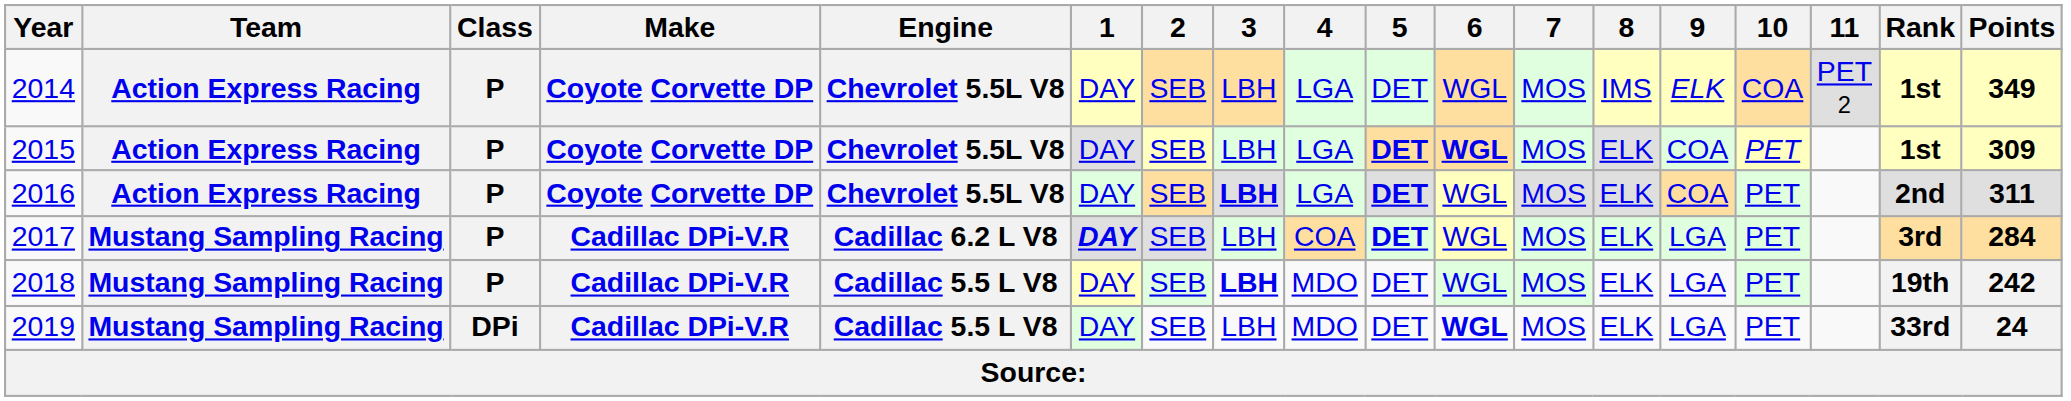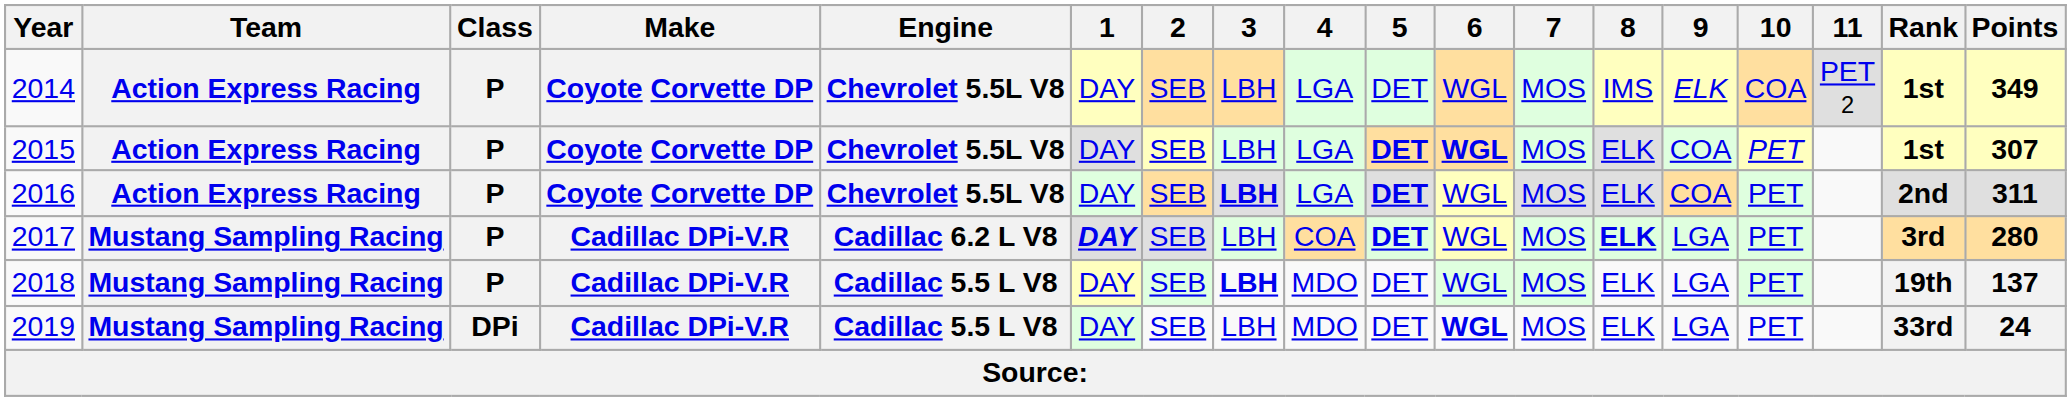2015 | Points: 309 -> 307
2017 | 8: normal -> bold
2017 | Points: 284 -> 280
2018 | Points: 242 -> 137
